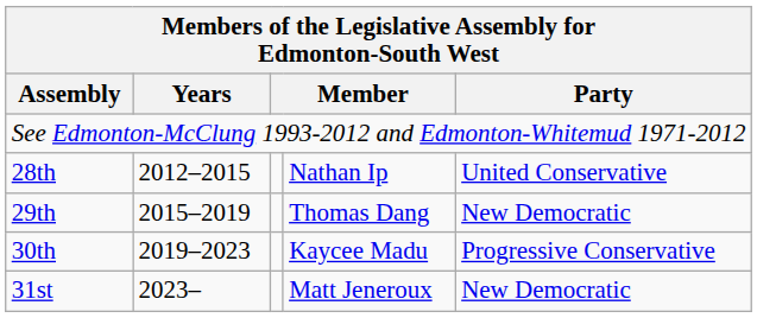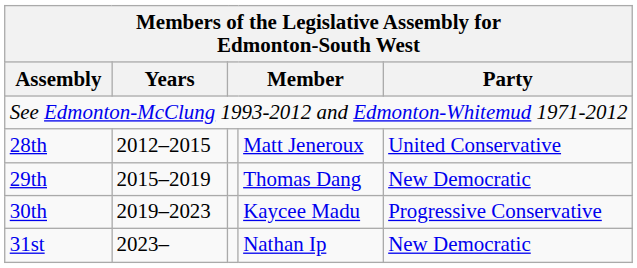28th | column 4: Nathan Ip -> Matt Jeneroux
31st | column 4: Matt Jeneroux -> Nathan Ip
